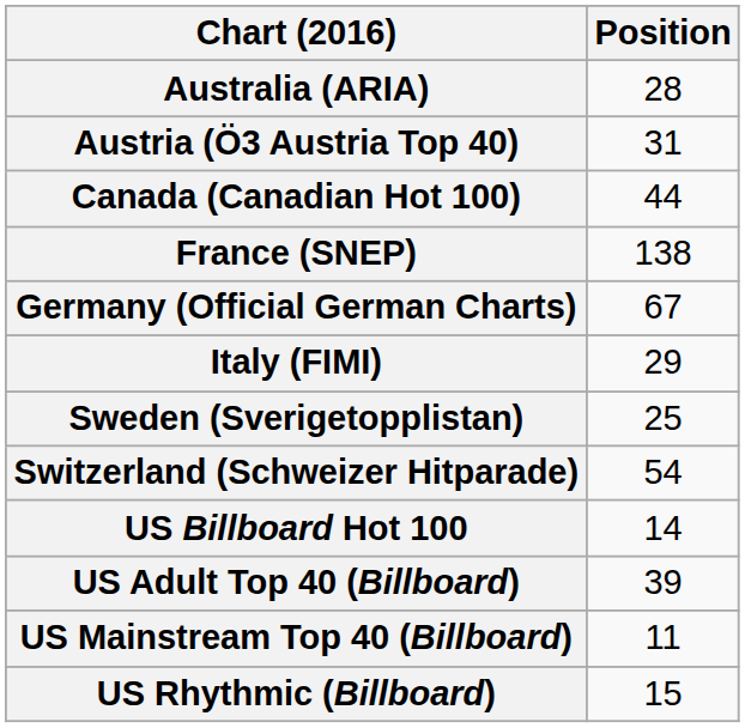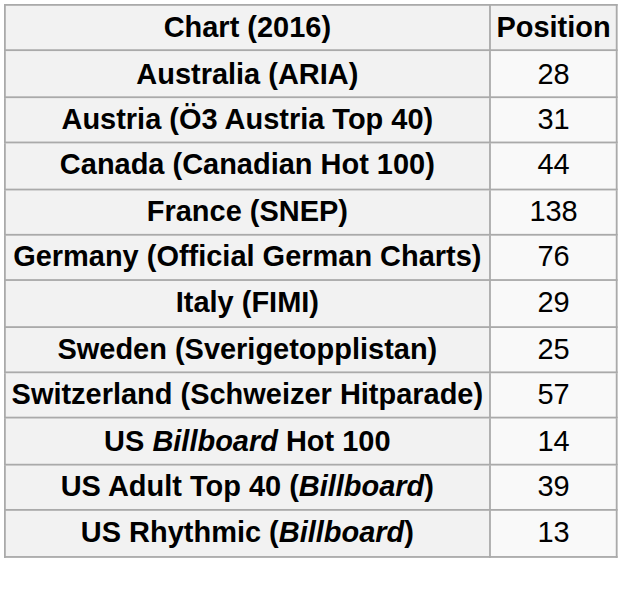Germany (Official German Charts) | Position: 67 -> 76
Switzerland (Schweizer Hitparade) | Position: 54 -> 57
- row: US Mainstream Top 40 (Billboard) | 11
US Rhythmic (Billboard) | Position: 15 -> 13
